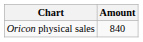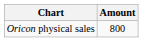Oricon physical sales | Amount: 840 -> 800
